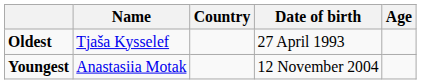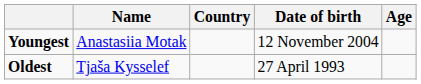rows swapped: Youngest <-> Oldest
